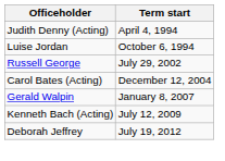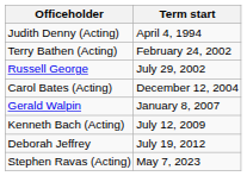- row: Luise Jordan | October 6, 1994
+ row: Terry Bathen (Acting) | February 24, 2002
+ row: Stephen Ravas (Acting) | May 7, 2023
